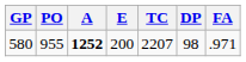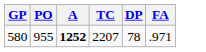- column: E | 200
580 | DP: 98 -> 78
